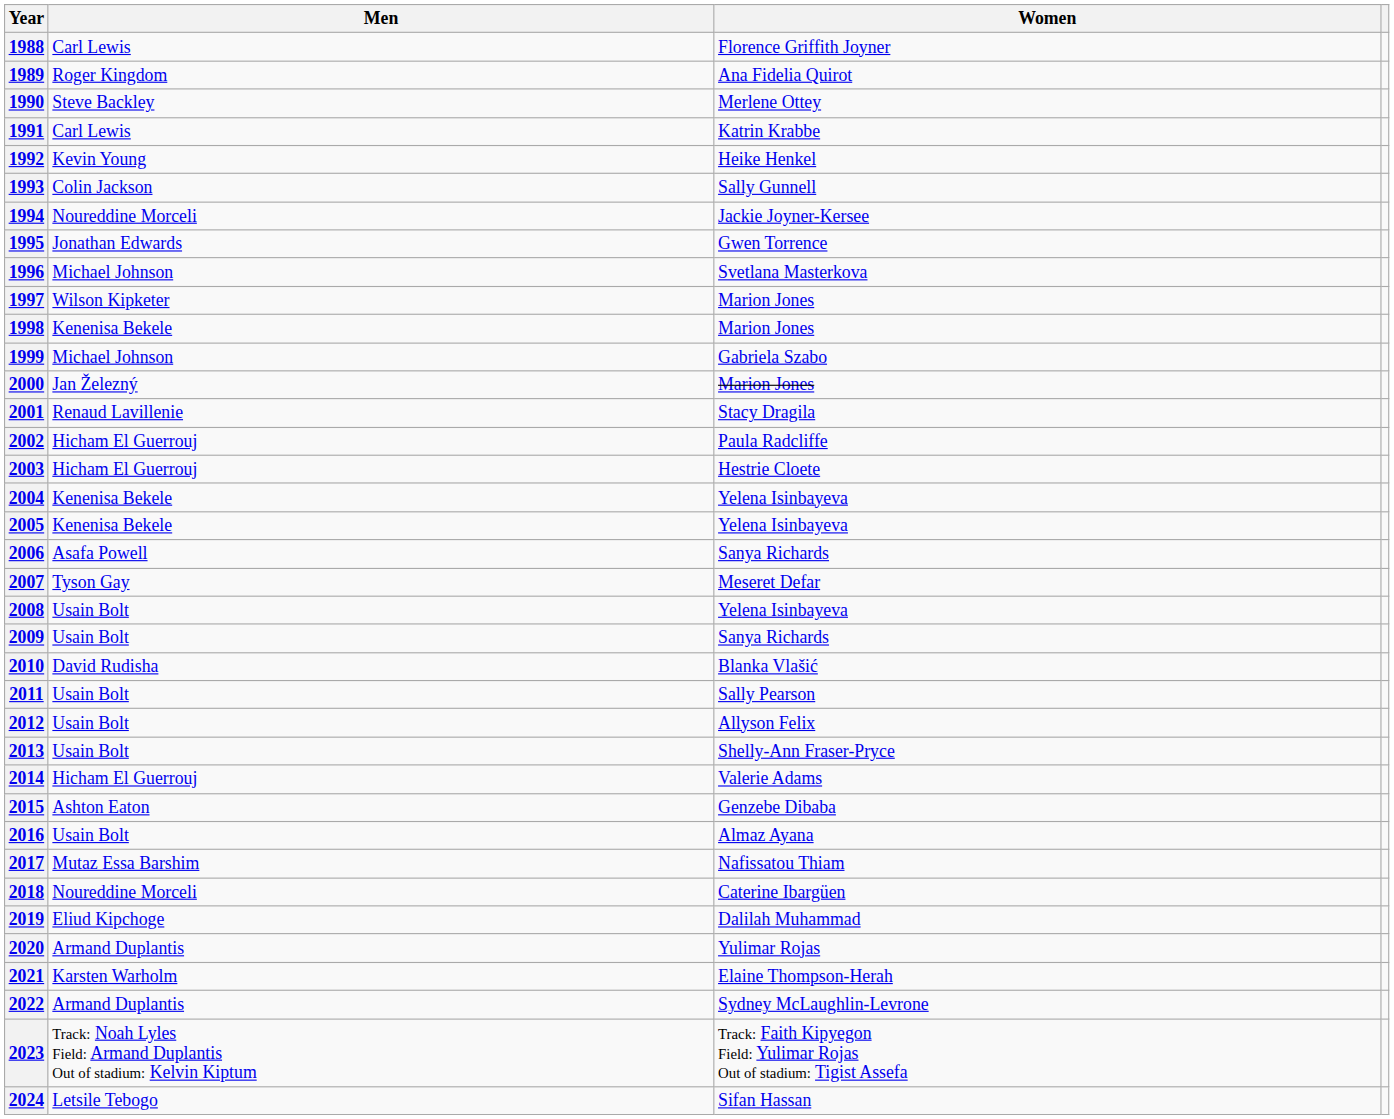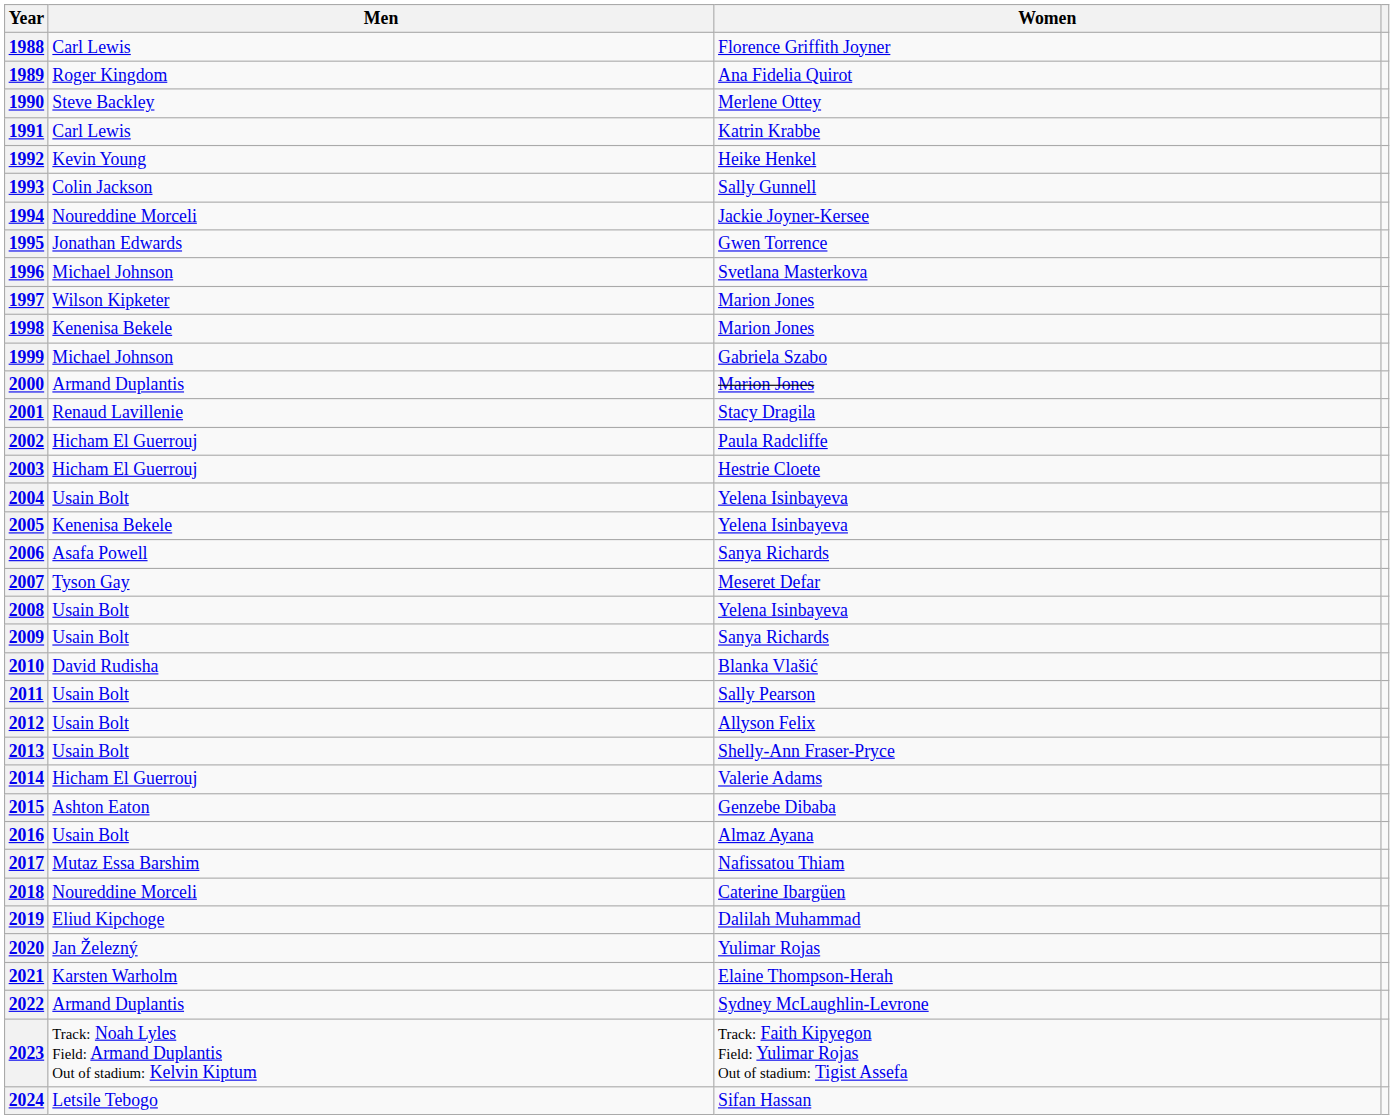2000 | Men: Jan Železný -> Armand Duplantis
2004 | Men: Kenenisa Bekele -> Usain Bolt
2020 | Men: Armand Duplantis -> Jan Železný
